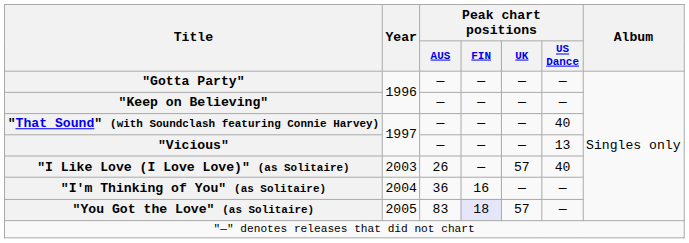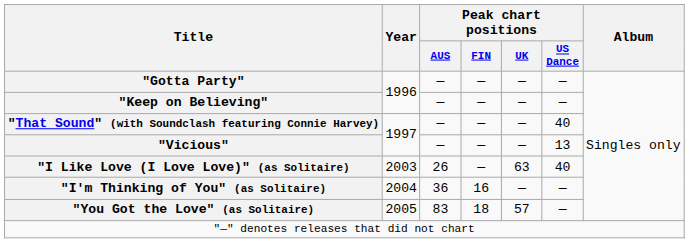"I Like Love (I Love Love)" (as Solitaire) | Peak chart positions / UK: 57 -> 63
"You Got the Love" (as Solitaire) | Peak chart positions / FIN: lavender background -> no background
